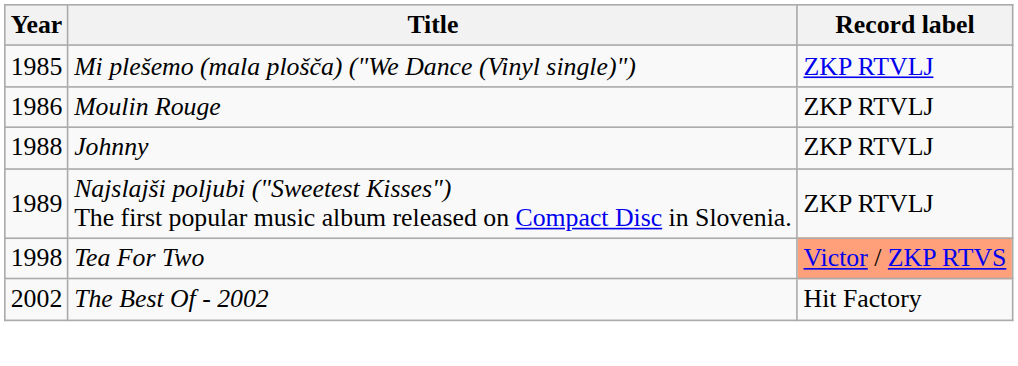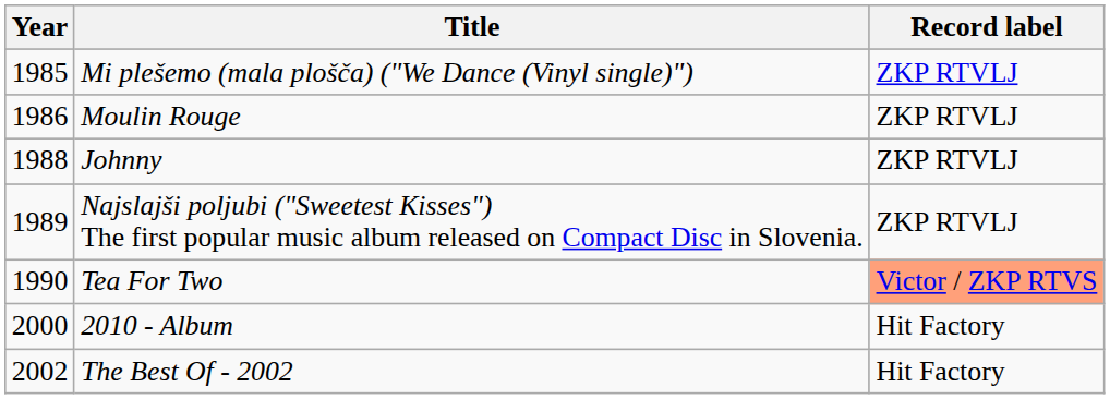Tea For Two | Year: 1998 -> 1990
+ row: 2000 | 2010 - Album | Hit Factory
